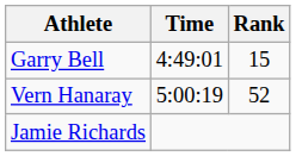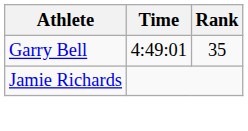Garry Bell | Rank: 15 -> 35
- row: Vern Hanaray | 5:00:19 | 52
